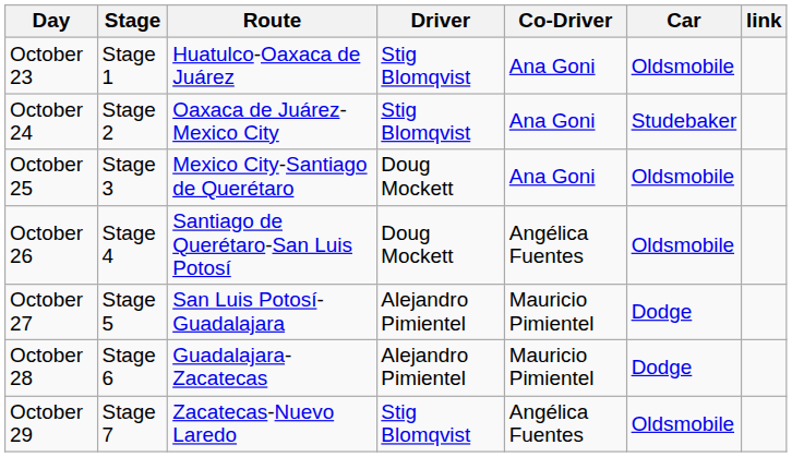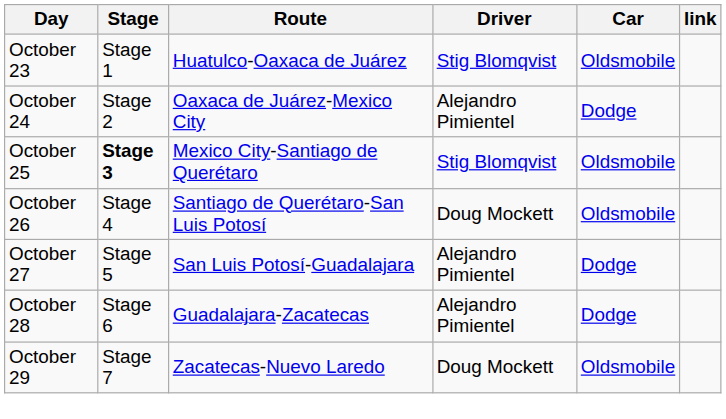- column: Co-Driver | Ana Goni | Ana Goni | Ana Goni | Angélica Fuentes | Mauricio Pimientel | Mauricio Pimientel | Angélica Fuentes
October 24 | Driver: Stig Blomqvist -> Alejandro Pimientel
October 24 | Car: Studebaker -> Dodge
October 25 | Stage: normal -> bold
October 25 | Driver: Doug Mockett -> Stig Blomqvist
October 29 | Driver: Stig Blomqvist -> Doug Mockett
